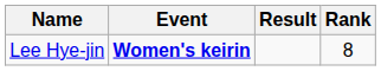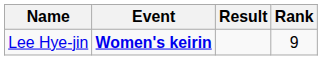Lee Hye-jin | Rank: 8 -> 9
